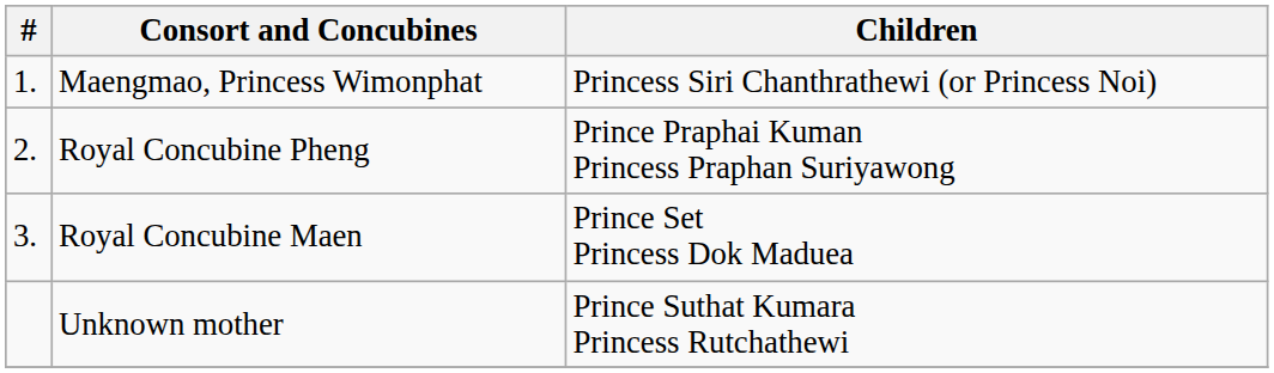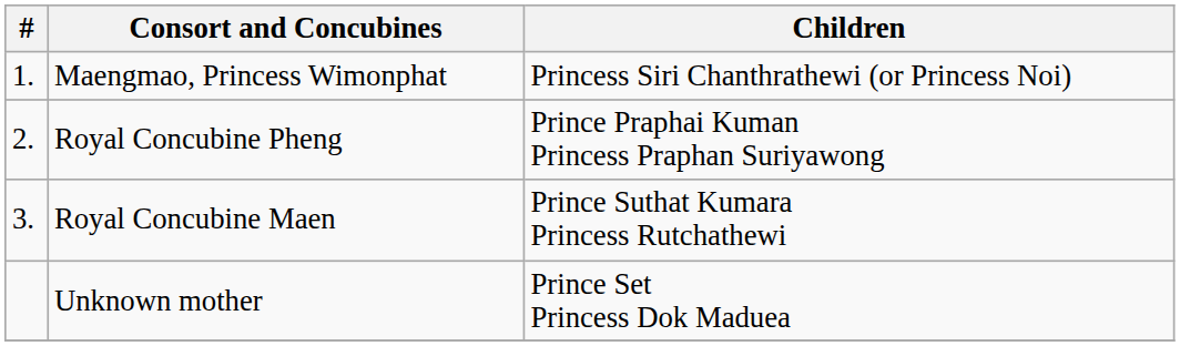Royal Concubine Maen | Children: Prince Set Princess Dok Maduea -> Prince Suthat Kumara Princess Rutchathewi
Unknown mother | Children: Prince Suthat Kumara Princess Rutchathewi -> Prince Set Princess Dok Maduea
